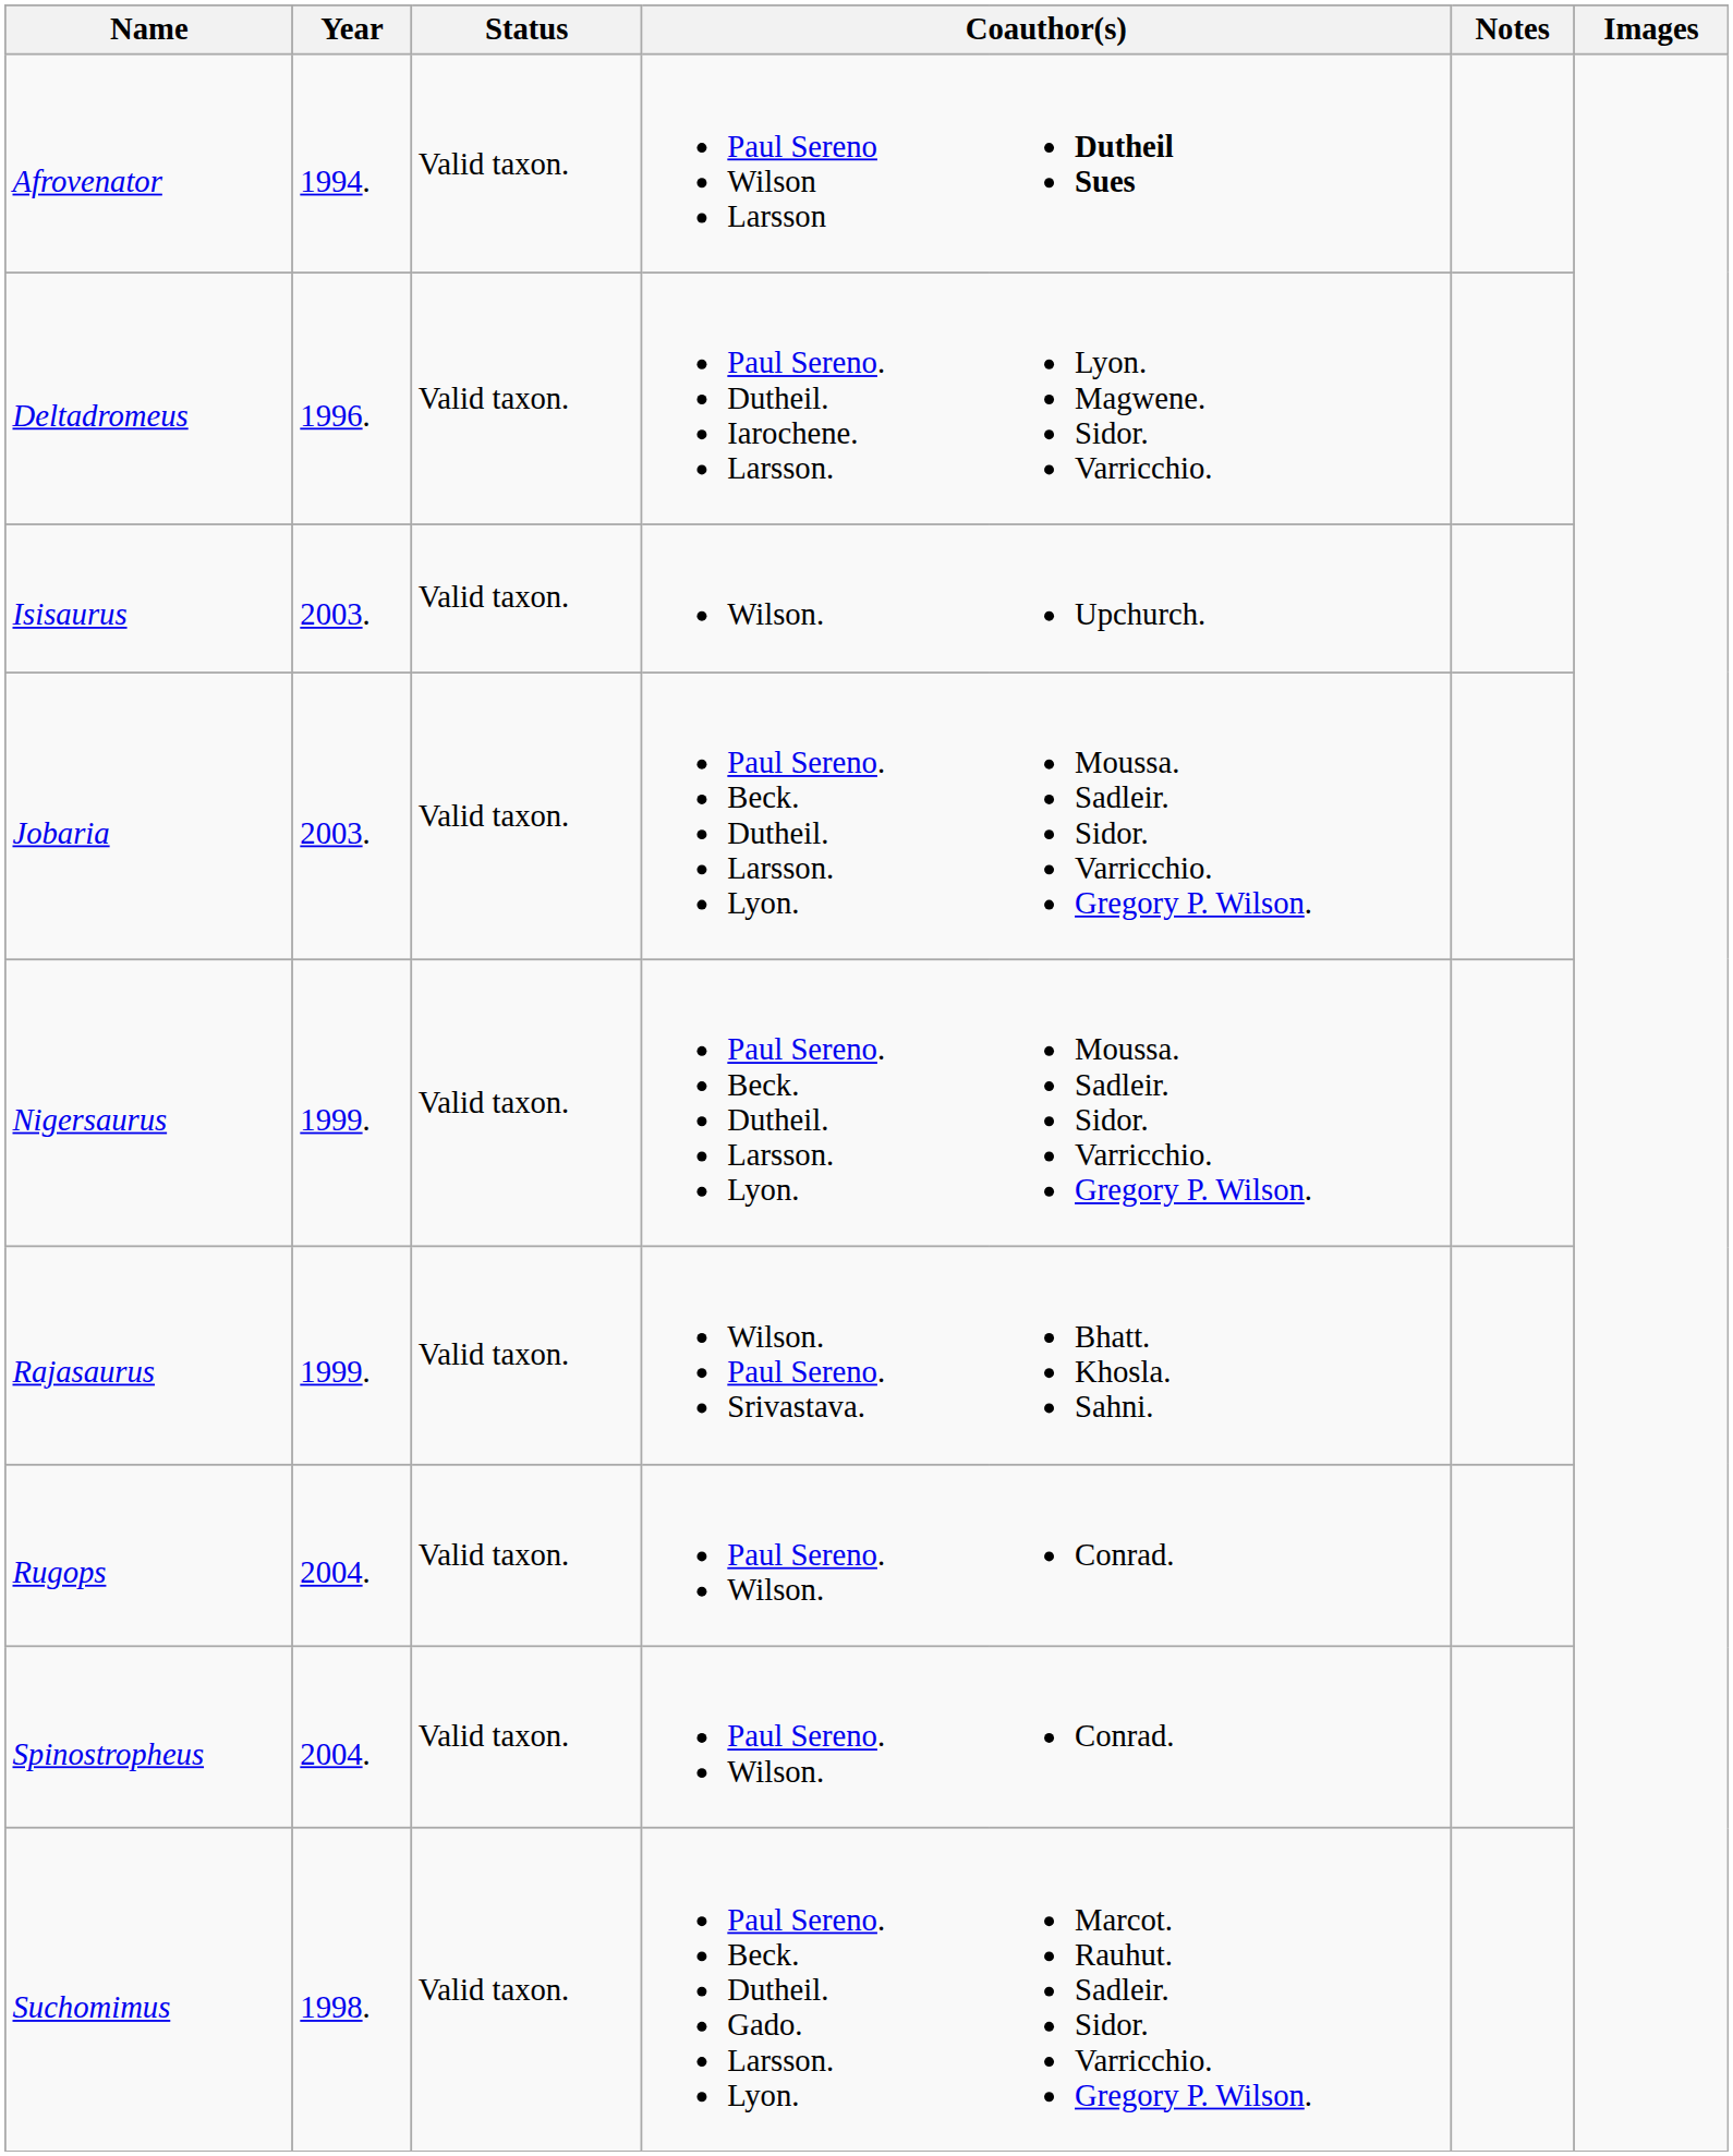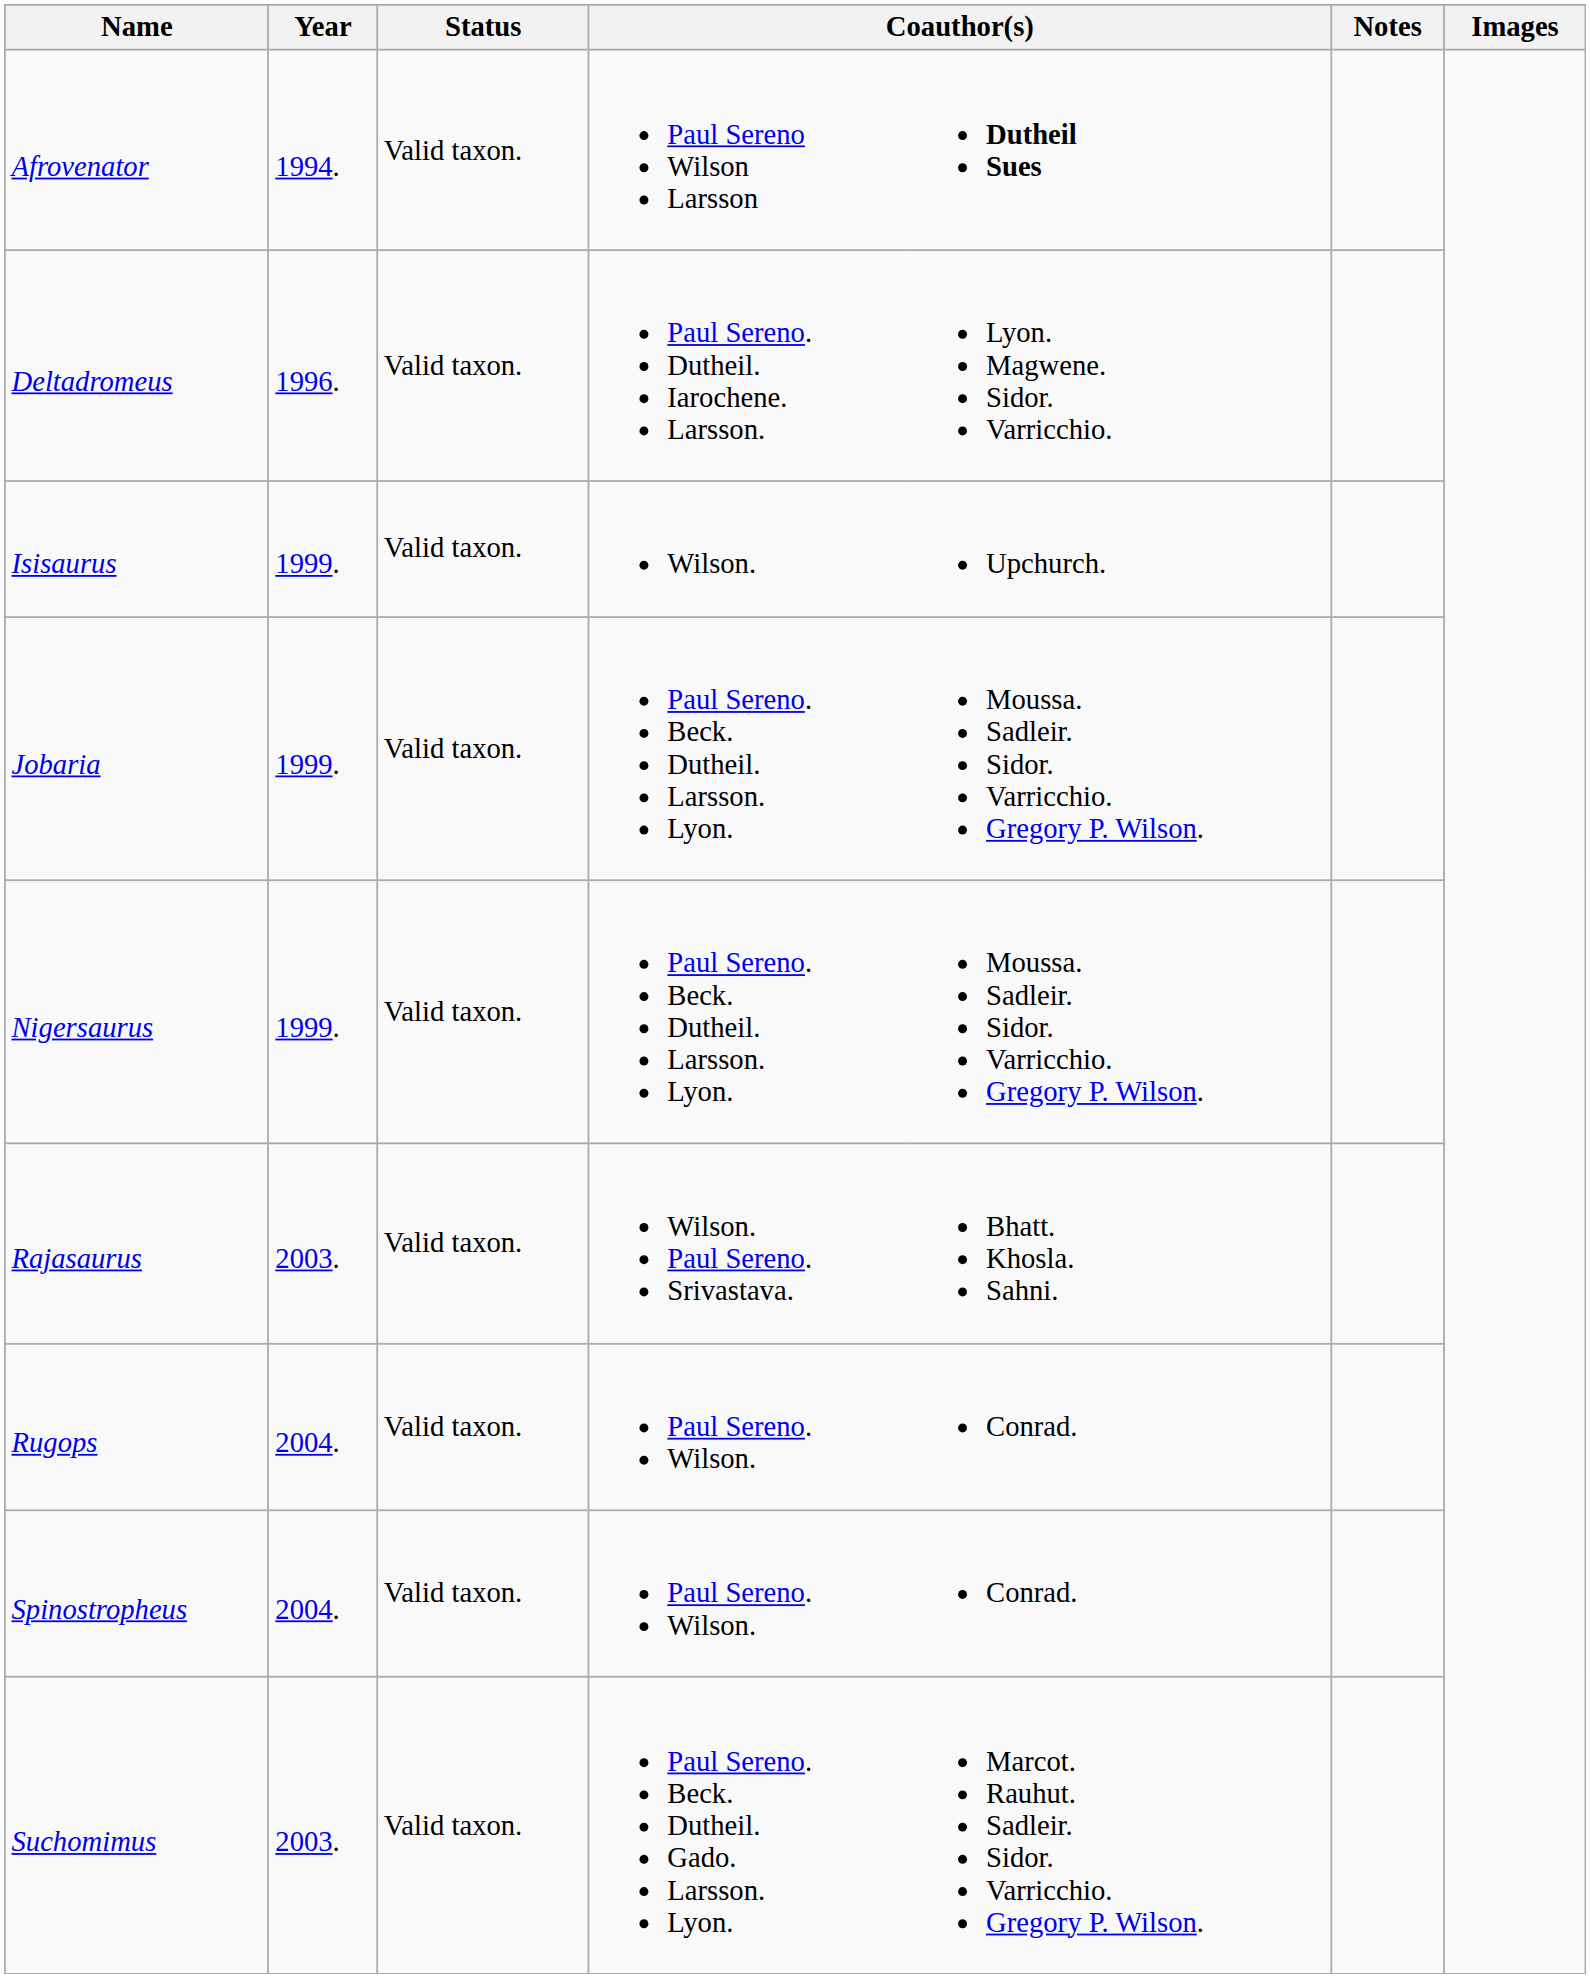Isisaurus | Year: 2003. -> 1999.
Jobaria | Year: 2003. -> 1999.
Rajasaurus | Year: 1999. -> 2003.
Suchomimus | Year: 1998. -> 2003.
